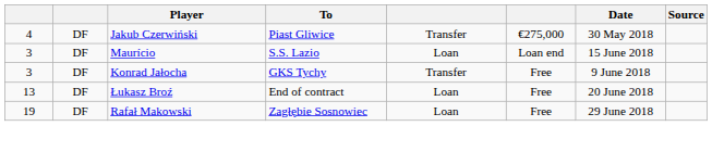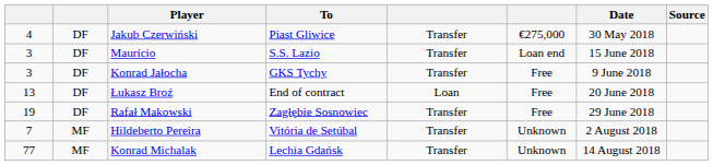Maurício | column 5: Loan -> Transfer
Rafał Makowski | column 5: Loan -> Transfer
+ row: 7 | MF | Hildeberto Pereira | Vitória de Setúbal | Transfer | Unknown | 2 August 2018
+ row: 77 | MF | Konrad Michalak | Lechia Gdańsk | Transfer | Unknown | 14 August 2018
